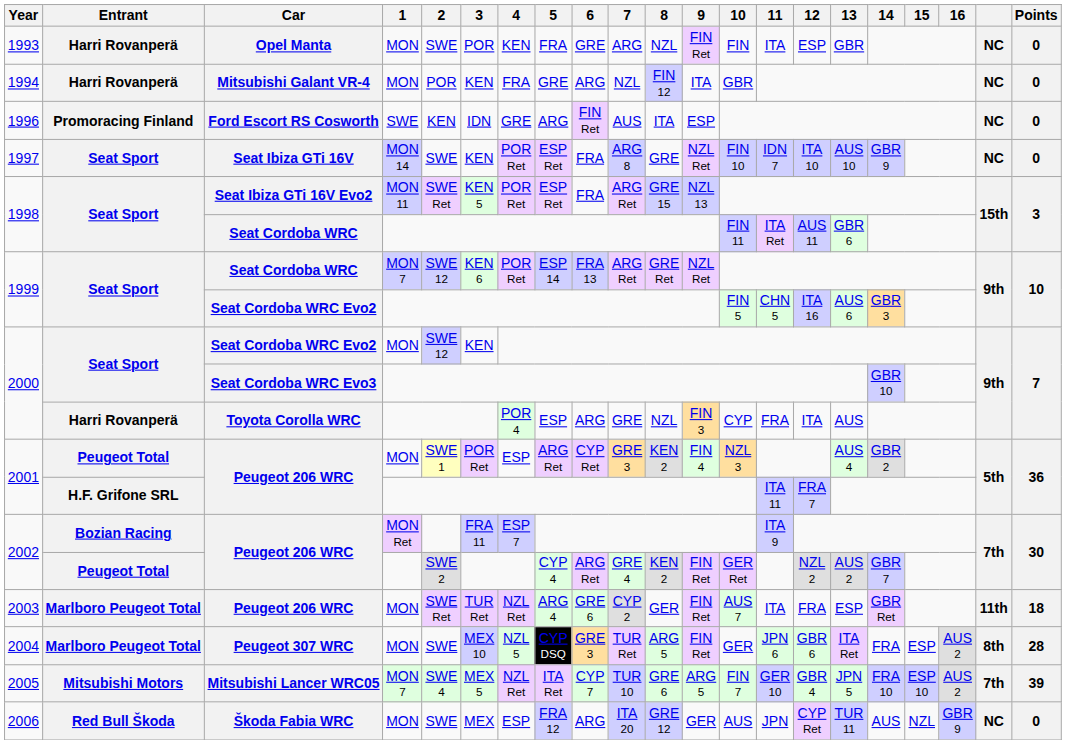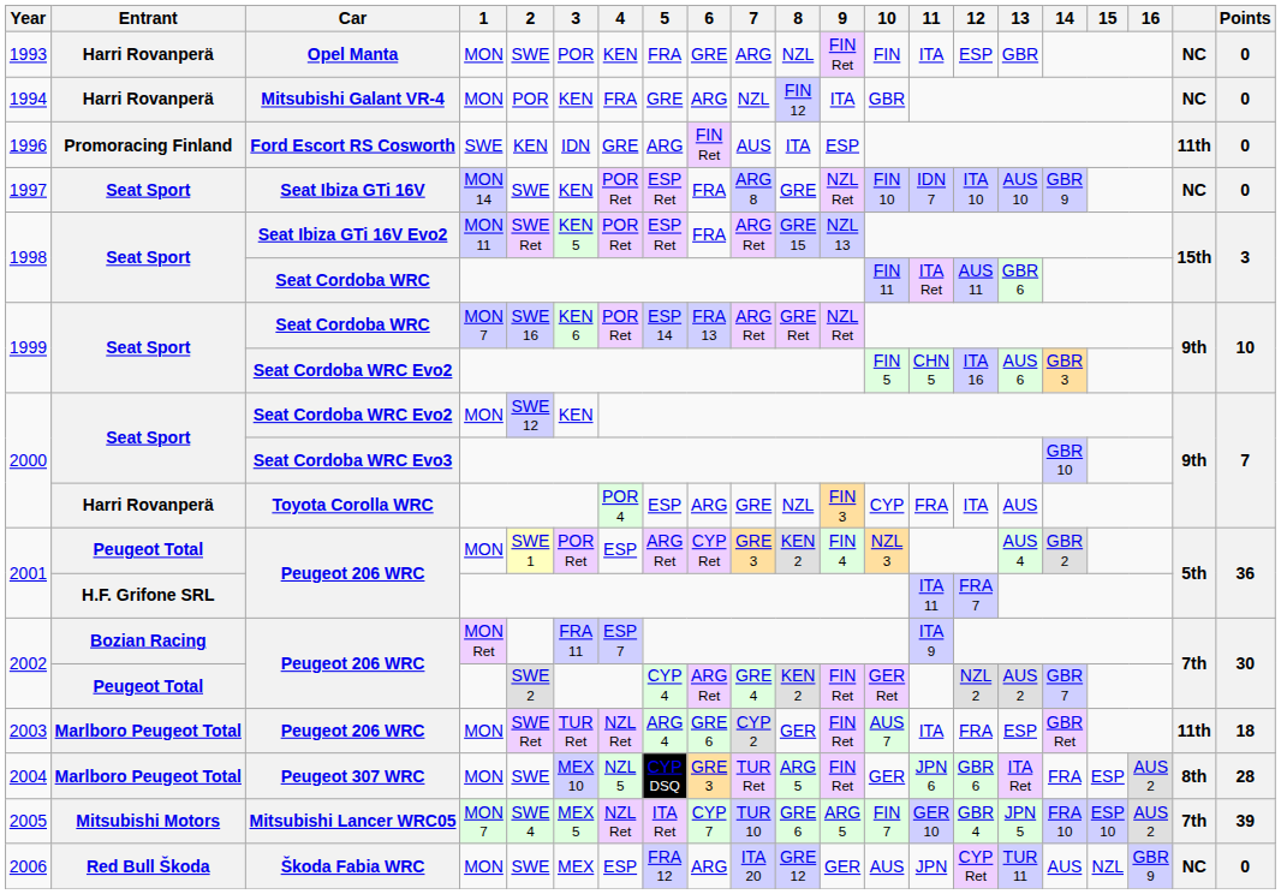1996 | column 20: NC -> 11th
1999 / MON 7 | 2: SWE 12 -> SWE 16
